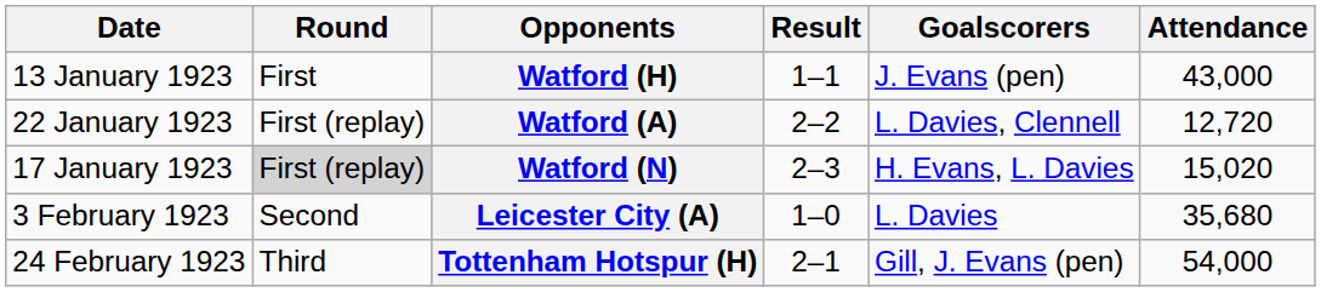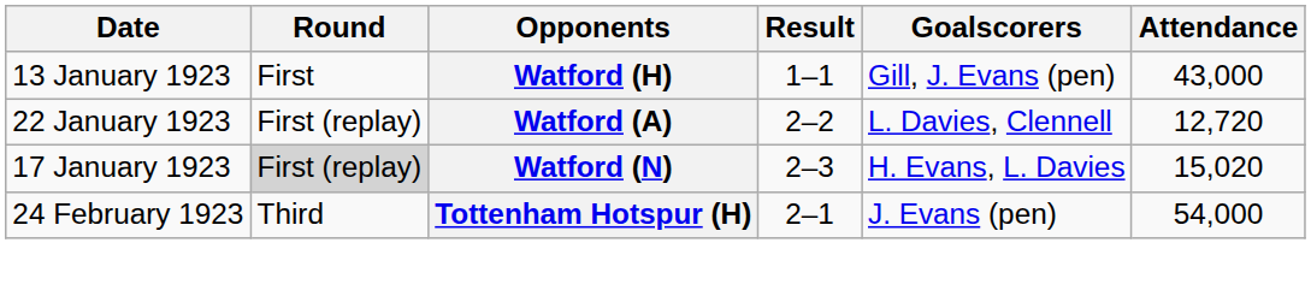Watford (H) | Goalscorers: J. Evans (pen) -> Gill, J. Evans (pen)
- row: 3 February 1923 | Second | Leicester City (A) | 1–0 | L. Davies | 35,680
Tottenham Hotspur (H) | Goalscorers: Gill, J. Evans (pen) -> J. Evans (pen)
